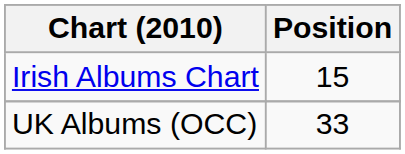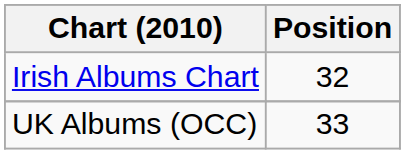Irish Albums Chart | Position: 15 -> 32
